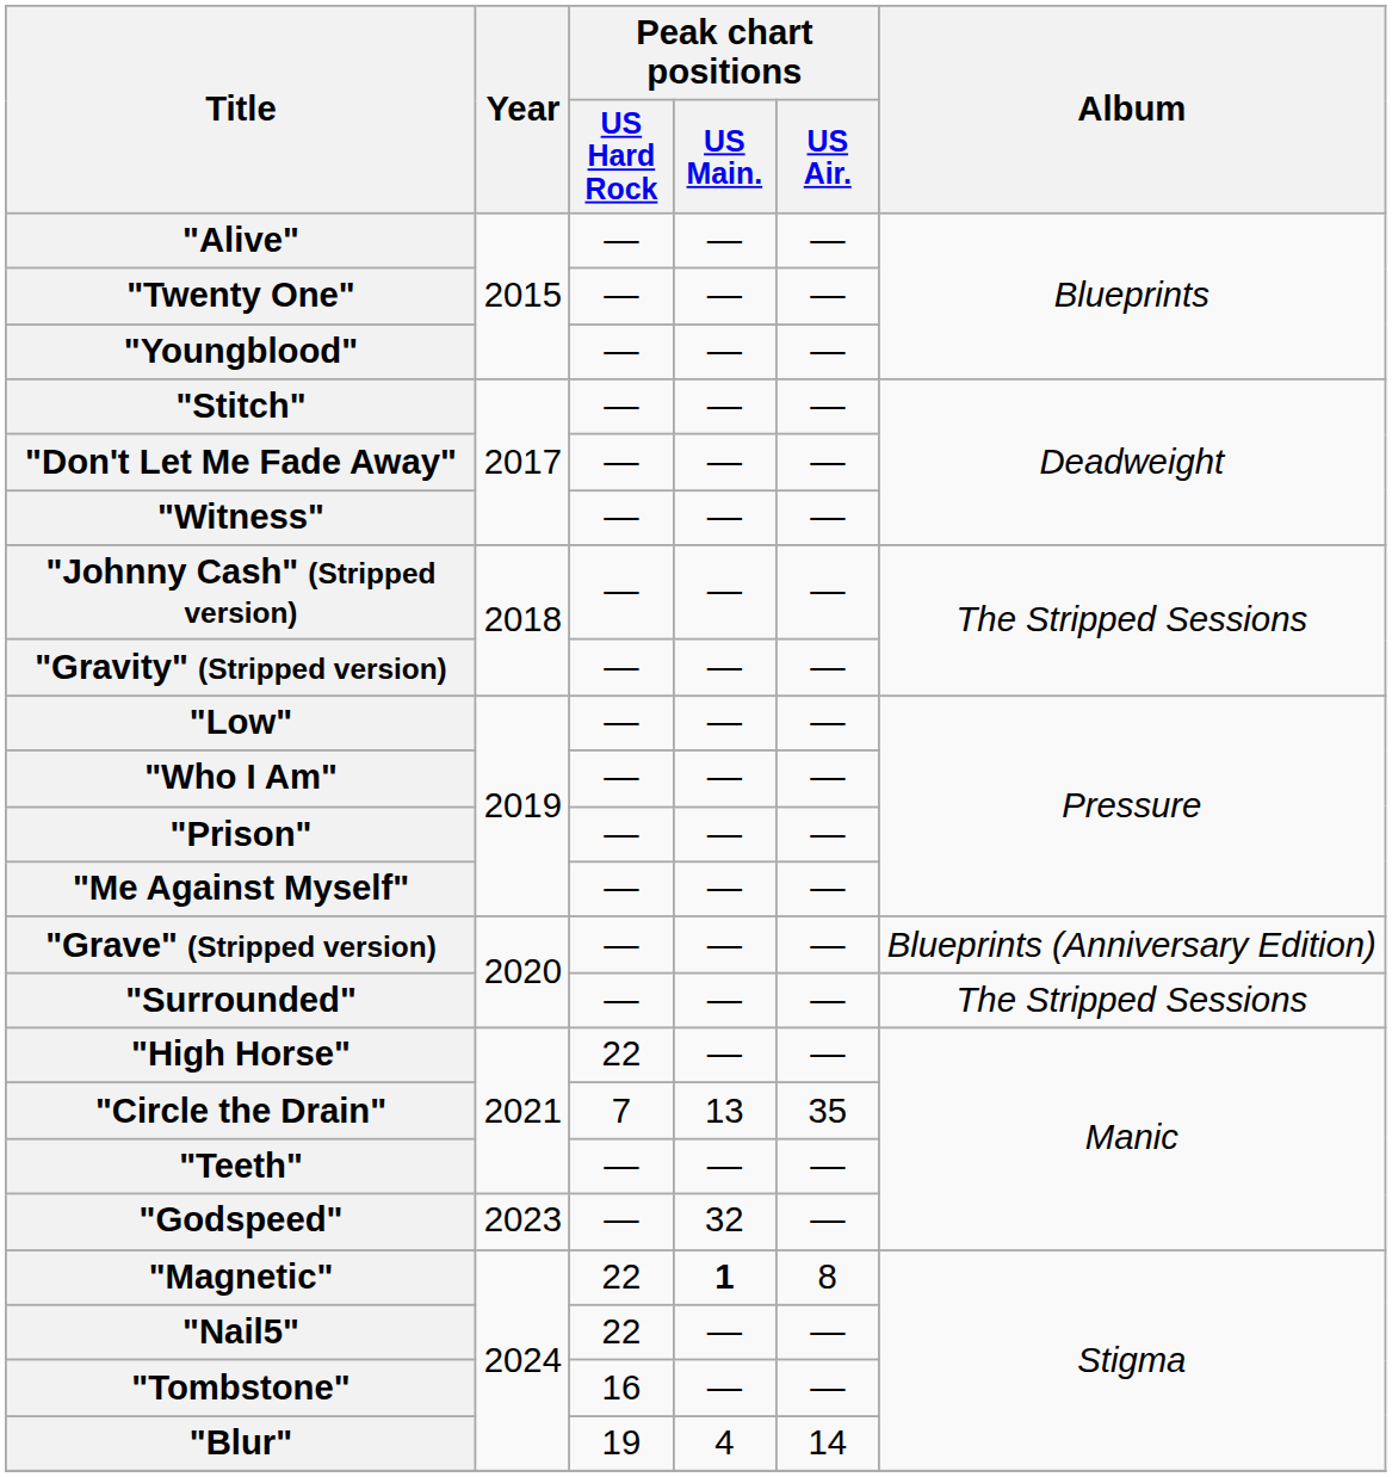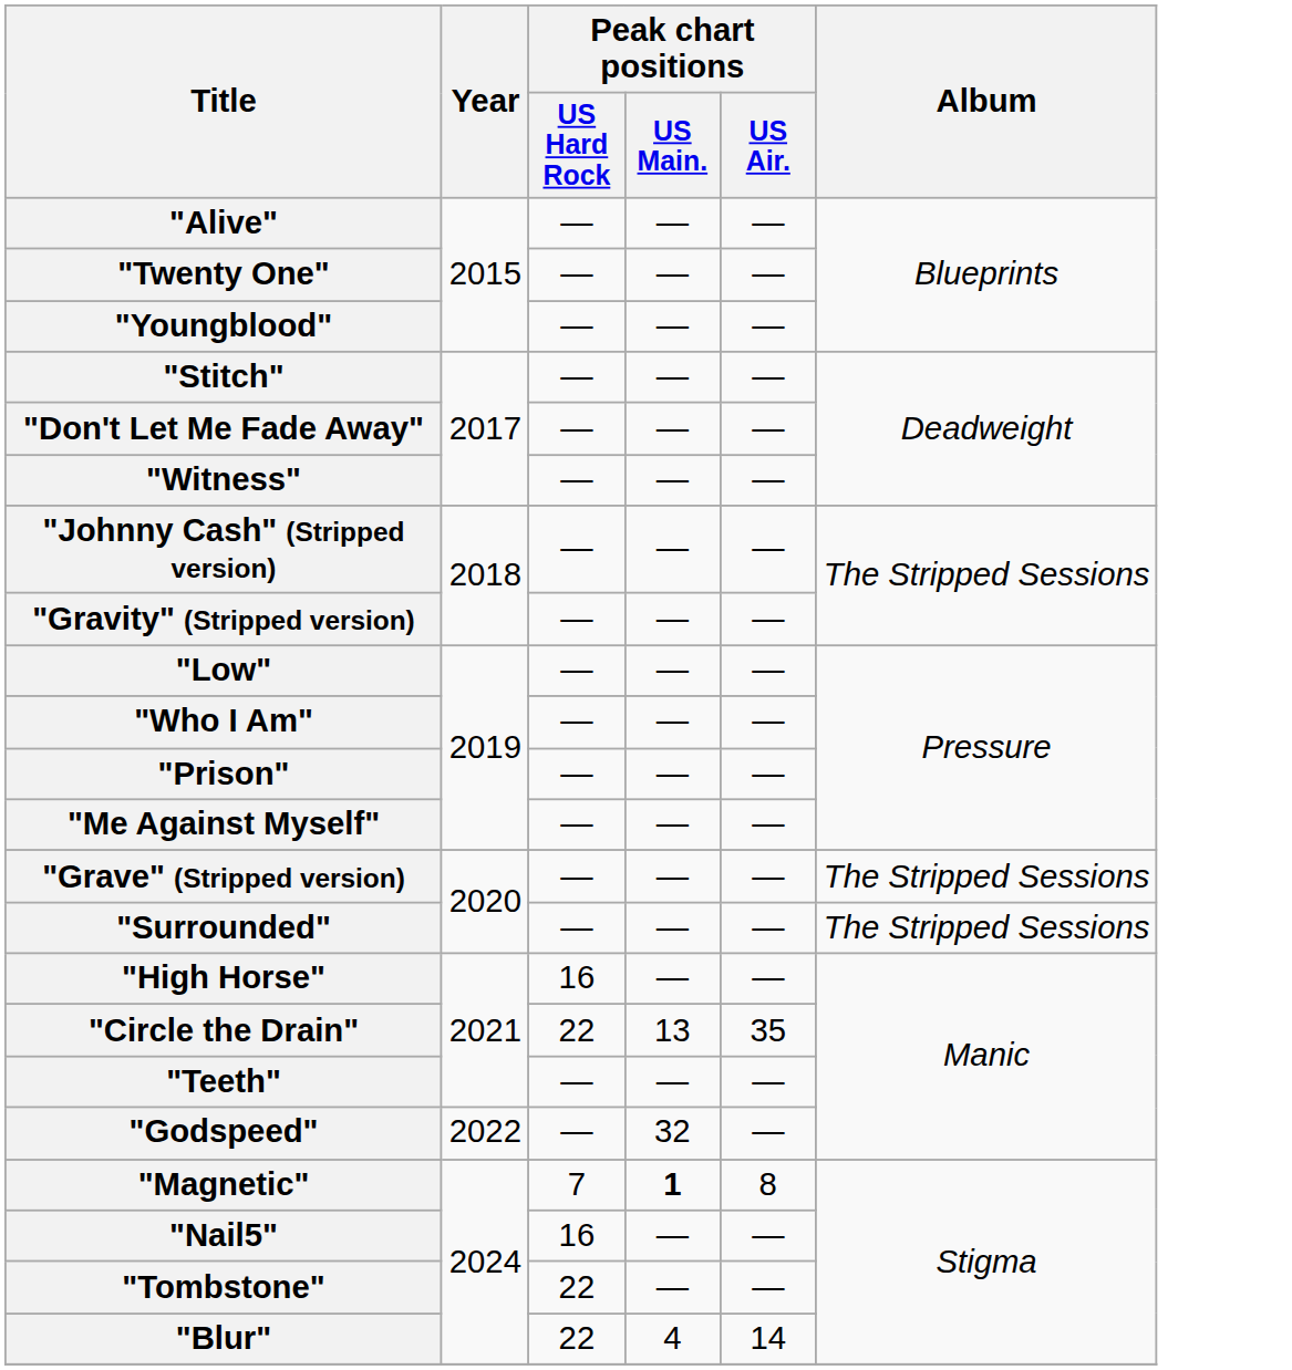"Grave" (Stripped version) | Album: Blueprints (Anniversary Edition) -> The Stripped Sessions
"High Horse" | Peak chart positions / US Hard Rock: 22 -> 16
"Circle the Drain" | Peak chart positions / US Hard Rock: 7 -> 22
"Godspeed" | Year: 2023 -> 2022
"Magnetic" | Peak chart positions / US Hard Rock: 22 -> 7
"Nail5" | Peak chart positions / US Hard Rock: 22 -> 16
"Tombstone" | Peak chart positions / US Hard Rock: 16 -> 22
"Blur" | Peak chart positions / US Hard Rock: 19 -> 22
